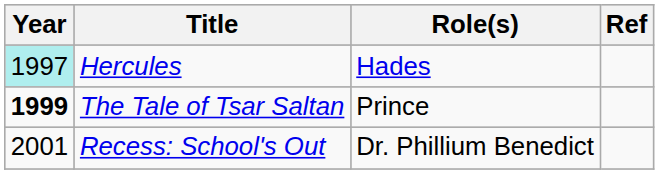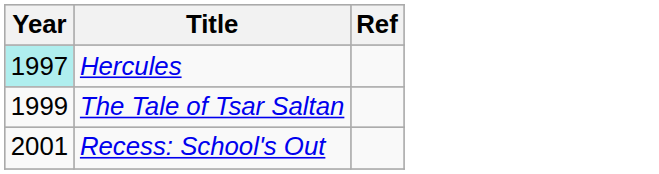- column: Role(s) | Hades | Prince | Dr. Phillium Benedict
The Tale of Tsar Saltan | Year: bold -> normal
